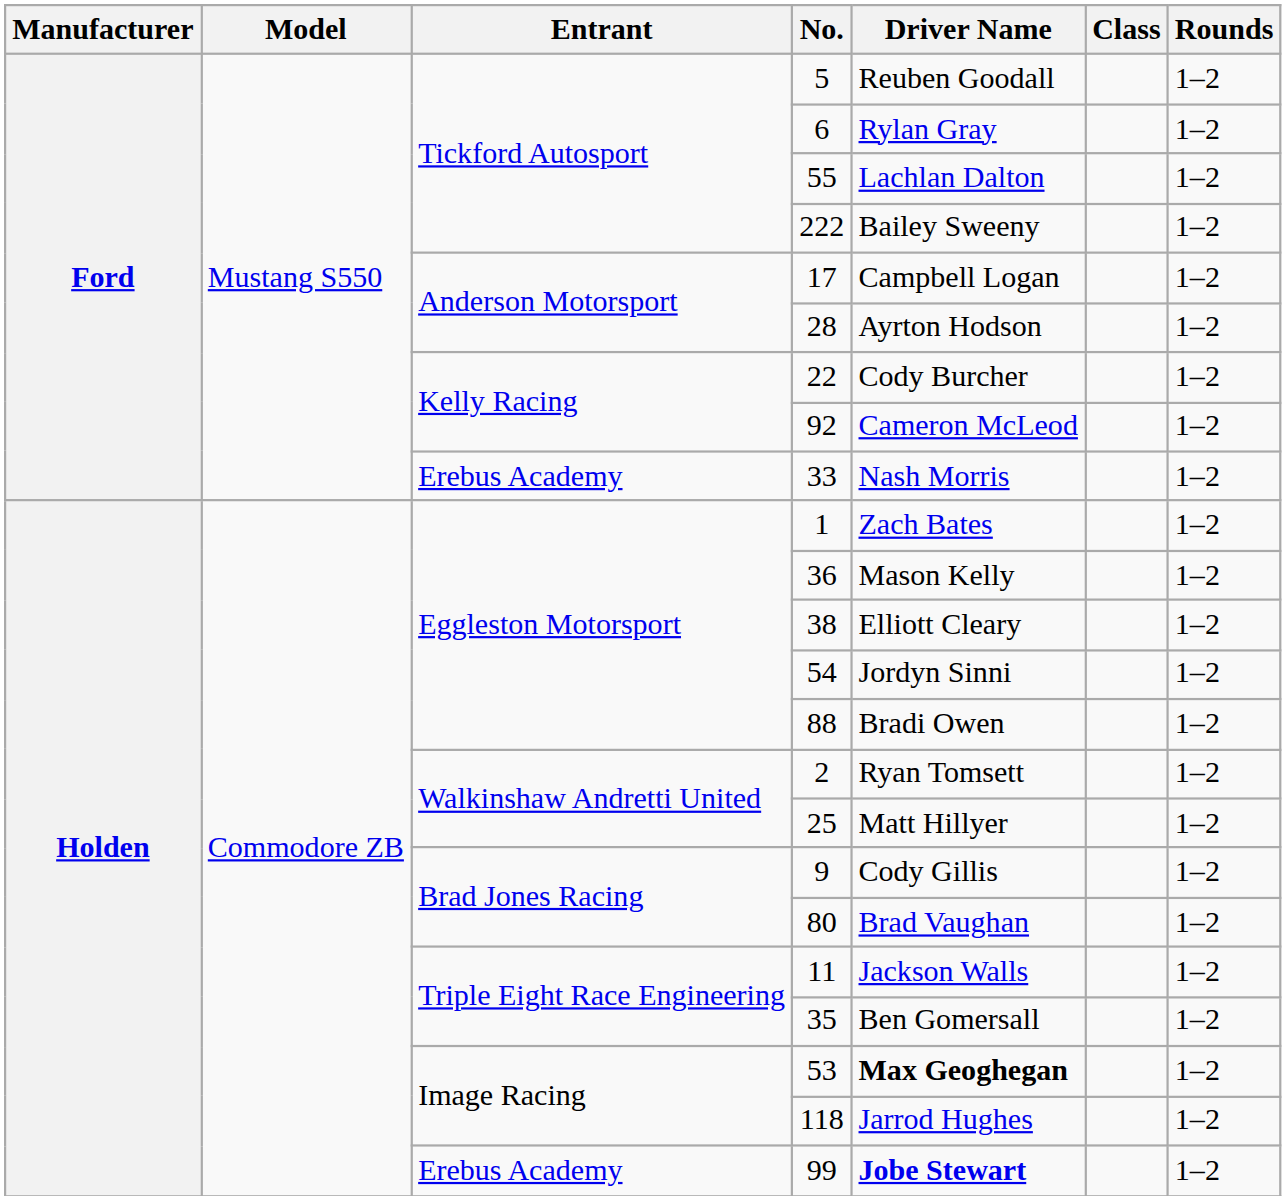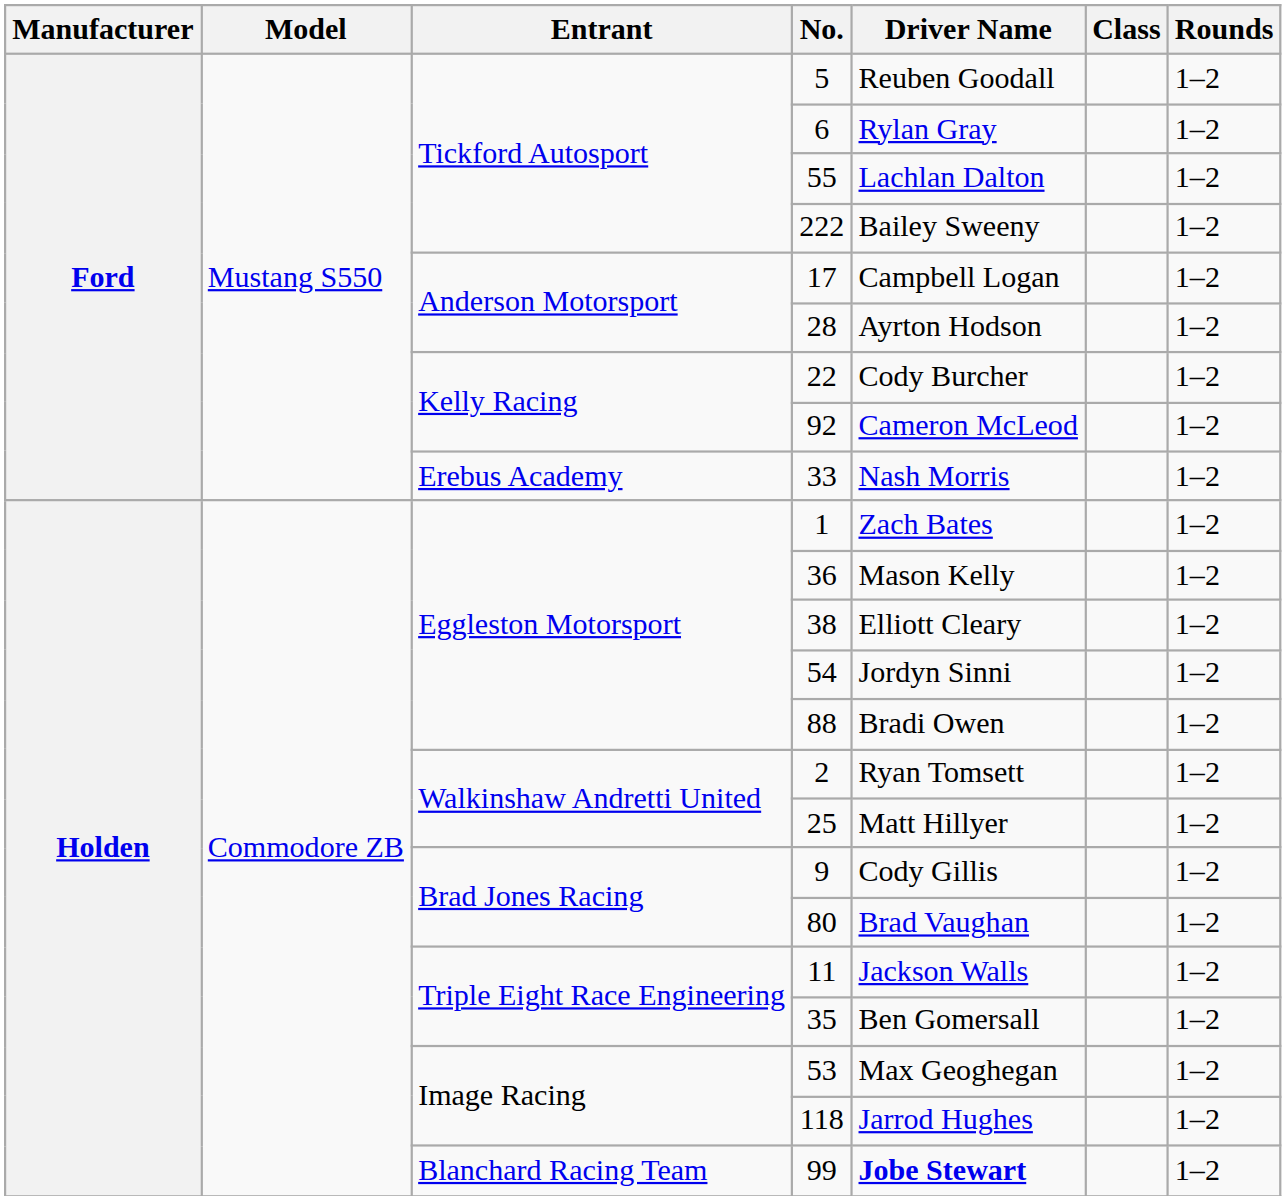53 | Driver Name: bold -> normal
99 | Entrant: Erebus Academy -> Blanchard Racing Team
